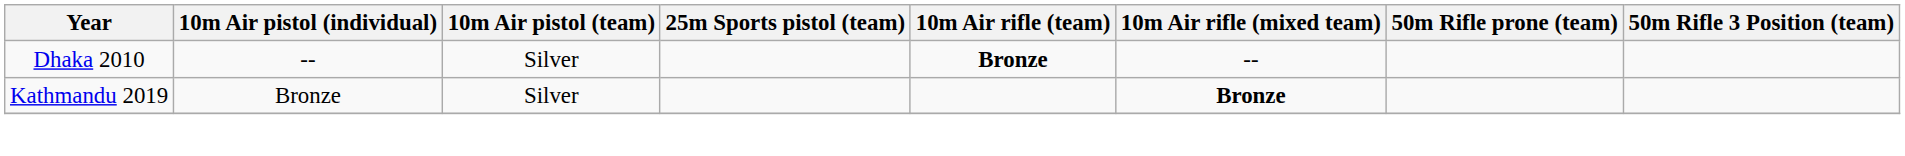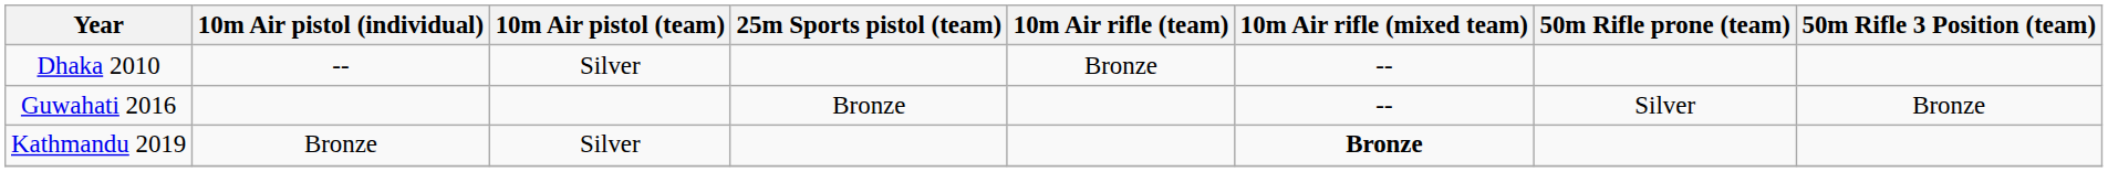Dhaka 2010 | 10m Air rifle (team): bold -> normal
+ row: Guwahati 2016 | Bronze | -- | Silver | Bronze
